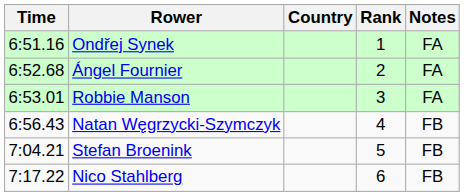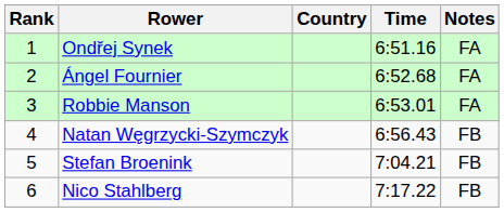columns swapped: Rank <-> Time
